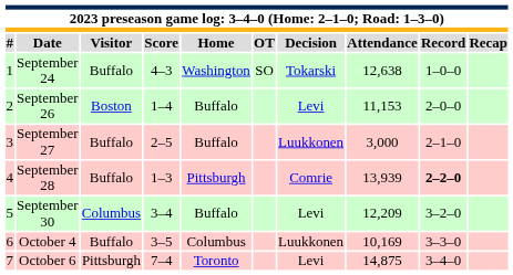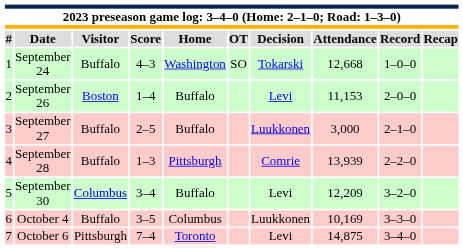September 24 | Attendance: 12,638 -> 12,668
September 28 | Record: bold -> normal
